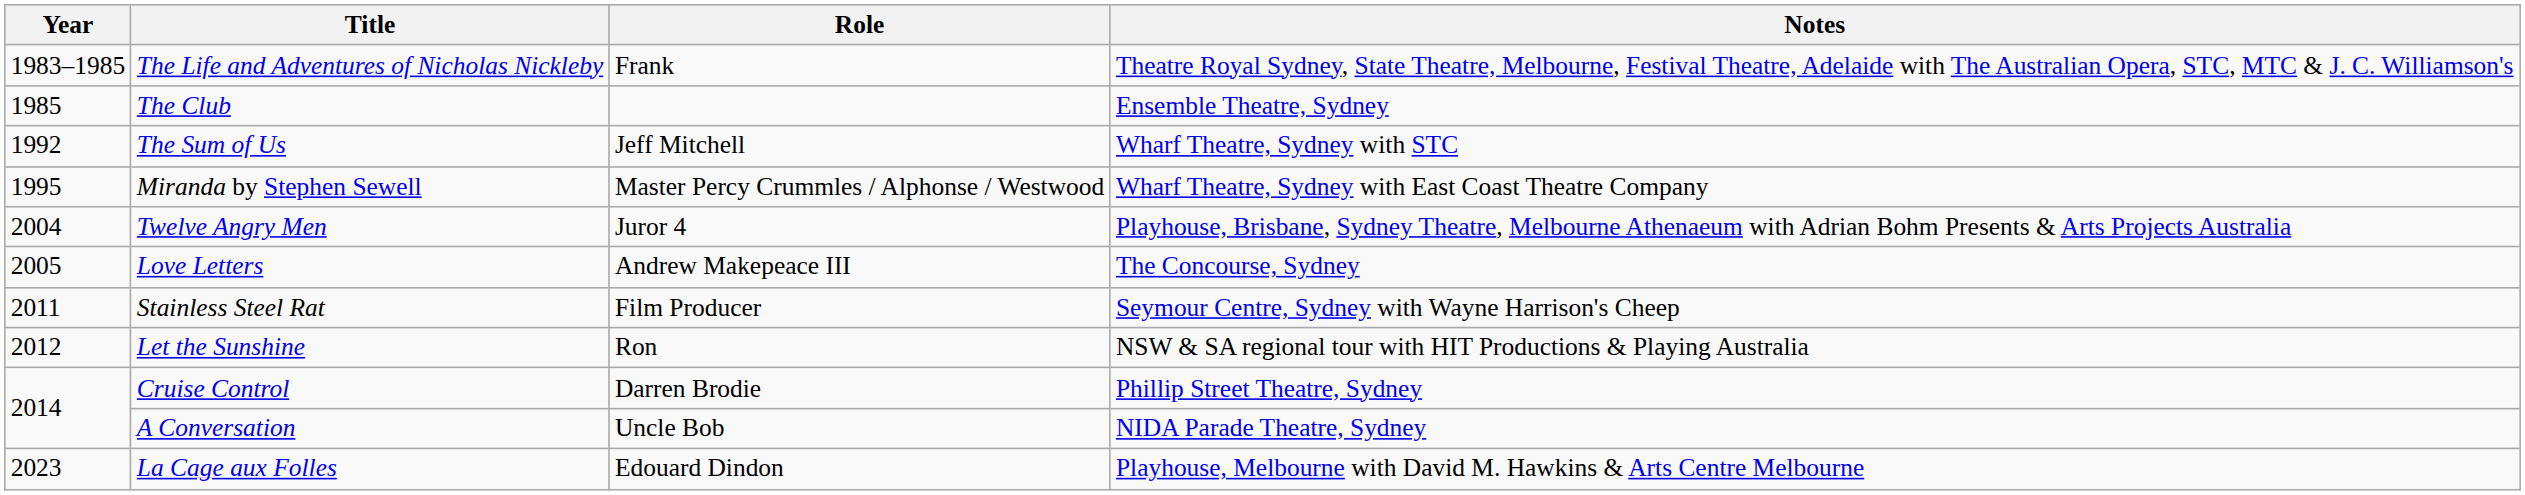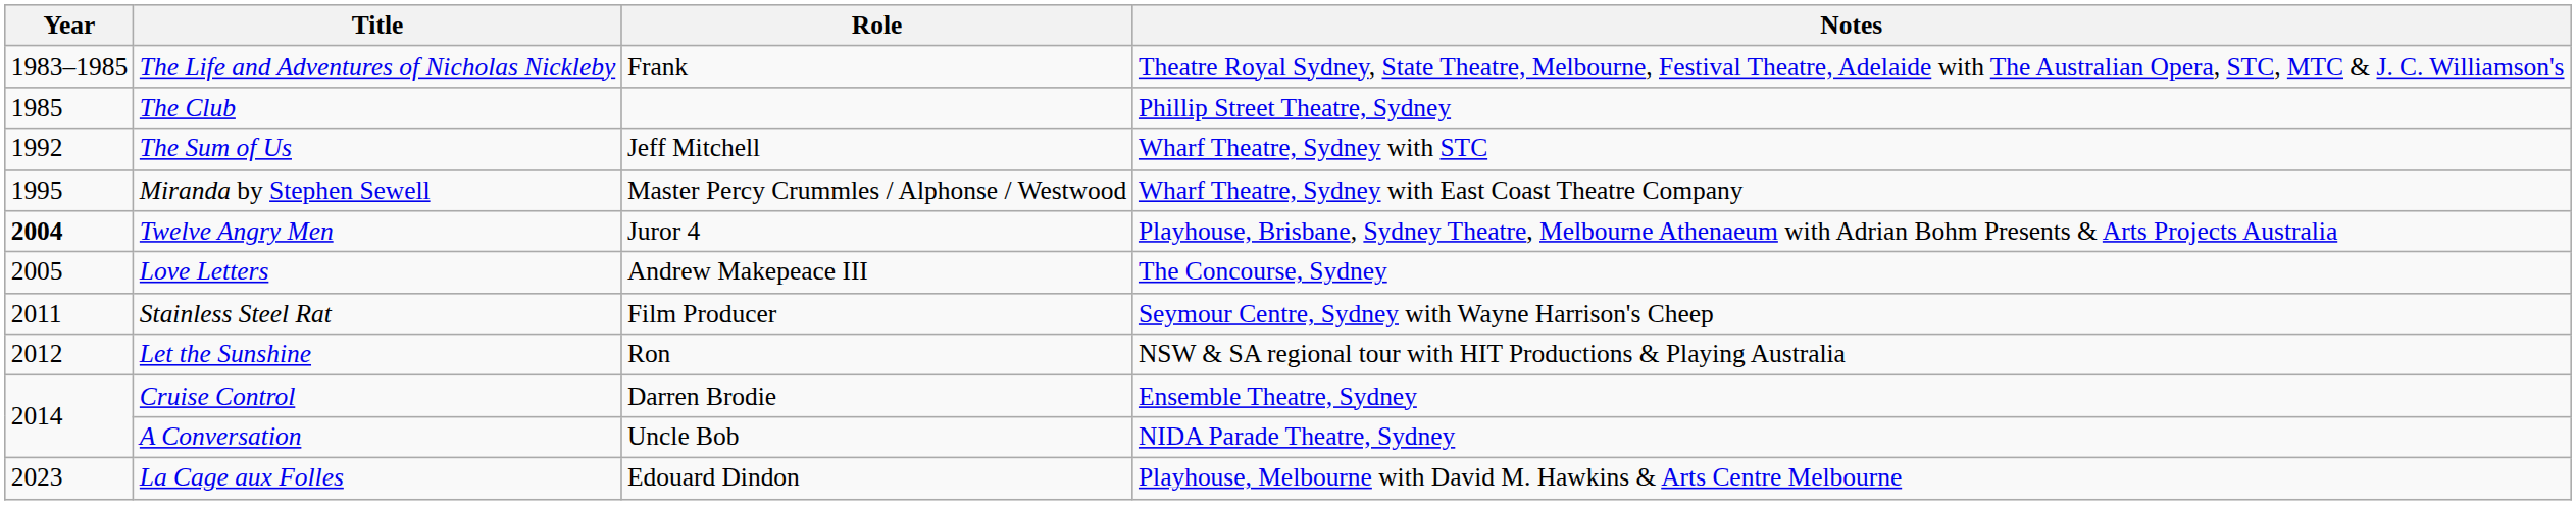The Club | Notes: Ensemble Theatre, Sydney -> Phillip Street Theatre, Sydney
Twelve Angry Men | Year: normal -> bold
Cruise Control | Notes: Phillip Street Theatre, Sydney -> Ensemble Theatre, Sydney
